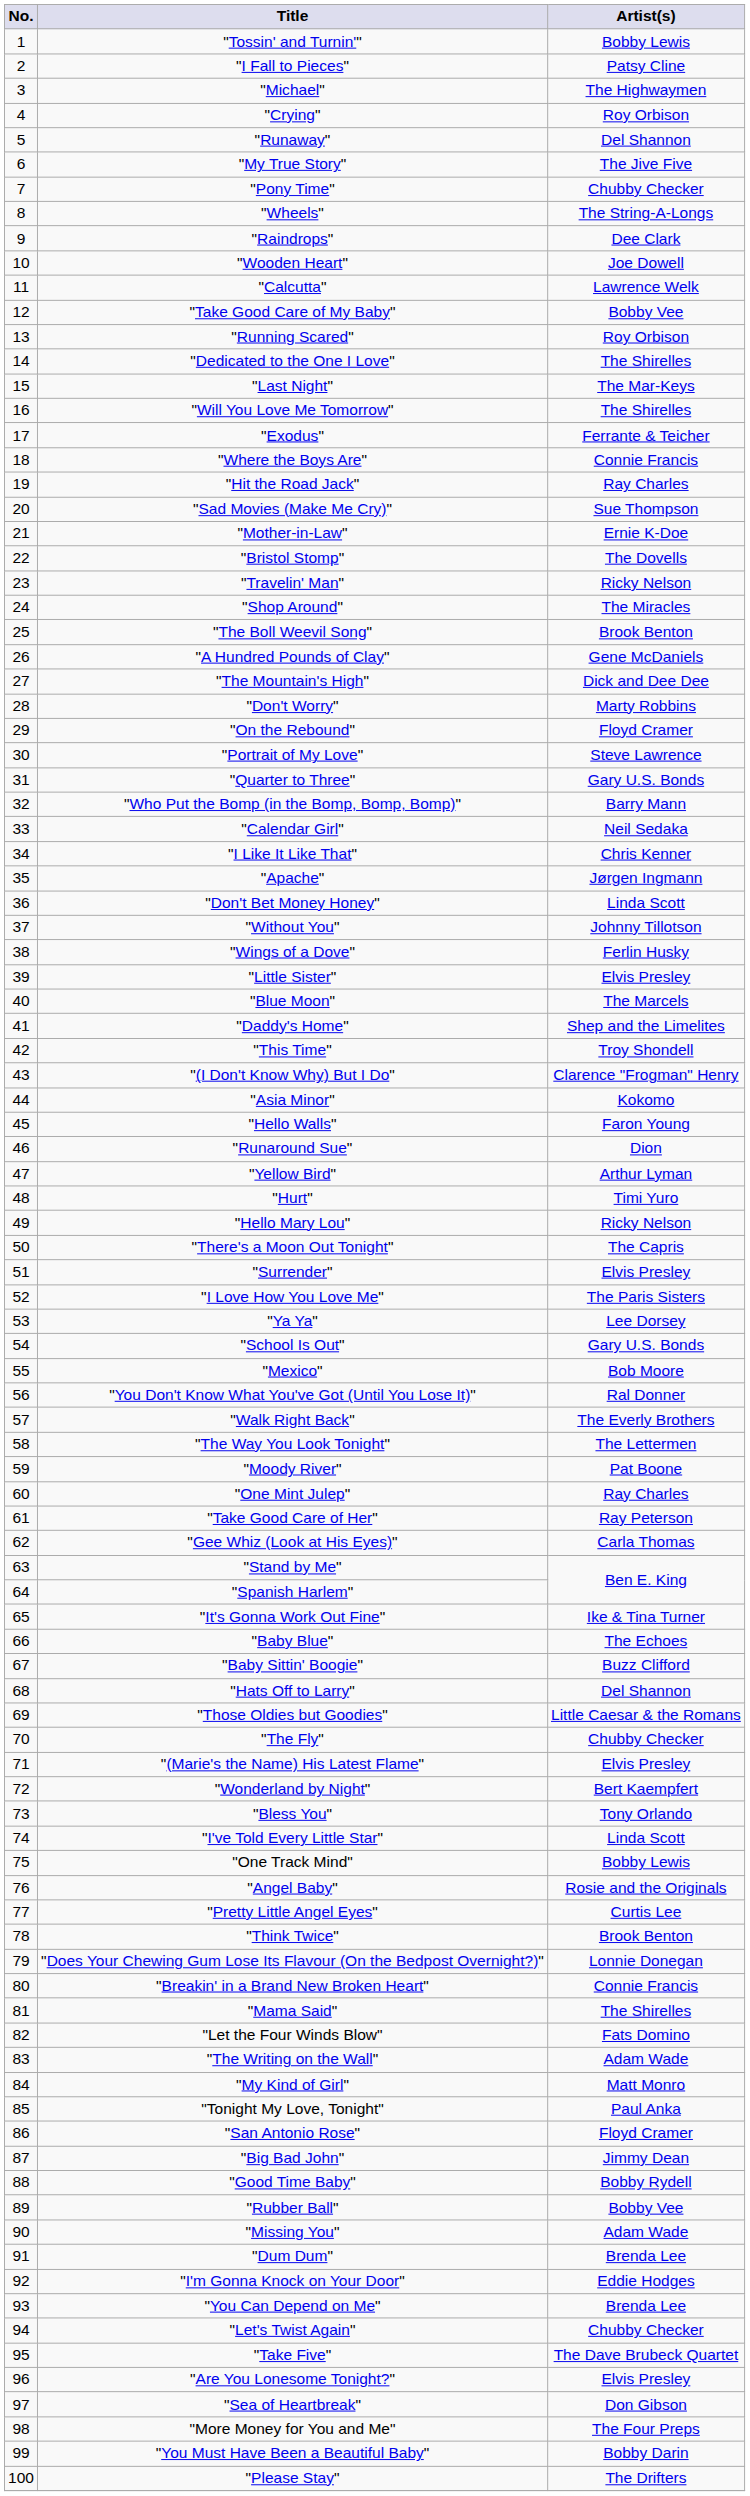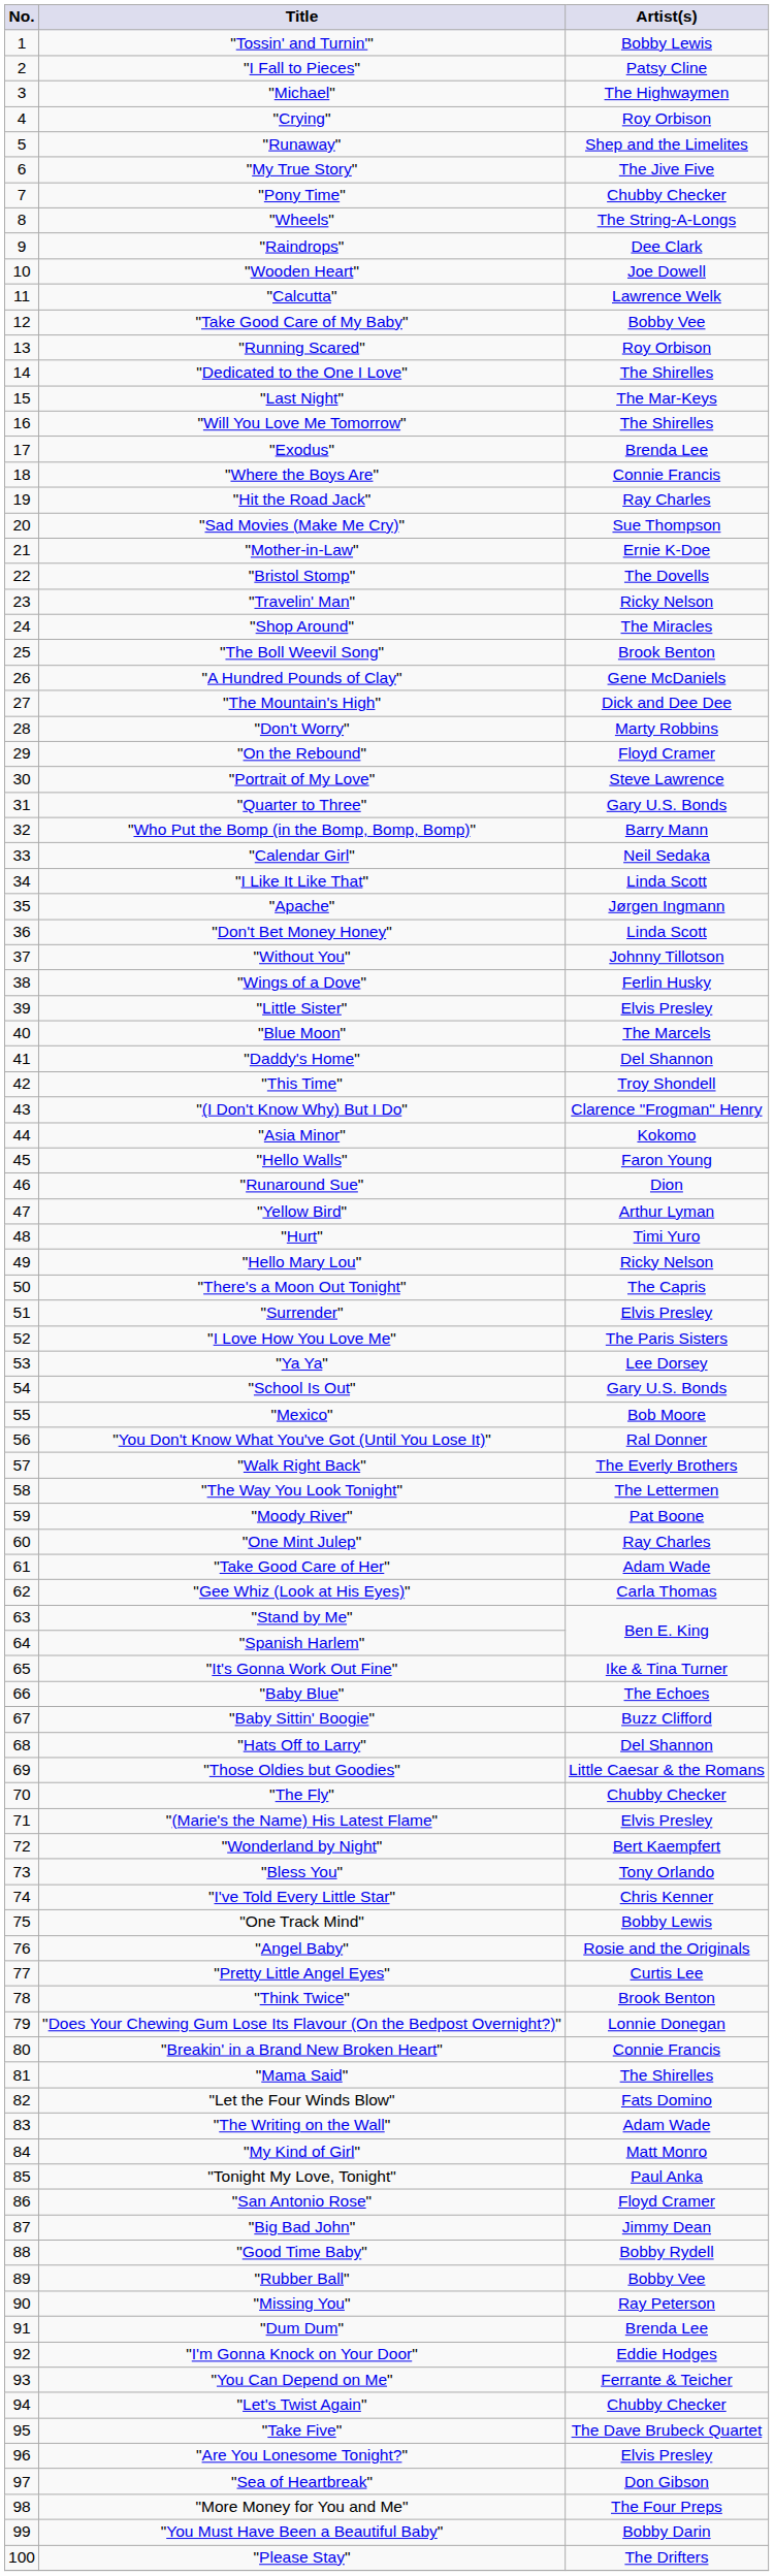"Runaway" | Artist(s): Del Shannon -> Shep and the Limelites
"Exodus" | Artist(s): Ferrante & Teicher -> Brenda Lee
"I Like It Like That" | Artist(s): Chris Kenner -> Linda Scott
"Daddy's Home" | Artist(s): Shep and the Limelites -> Del Shannon
"Take Good Care of Her" | Artist(s): Ray Peterson -> Adam Wade
"I've Told Every Little Star" | Artist(s): Linda Scott -> Chris Kenner
"Missing You" | Artist(s): Adam Wade -> Ray Peterson
"You Can Depend on Me" | Artist(s): Brenda Lee -> Ferrante & Teicher
